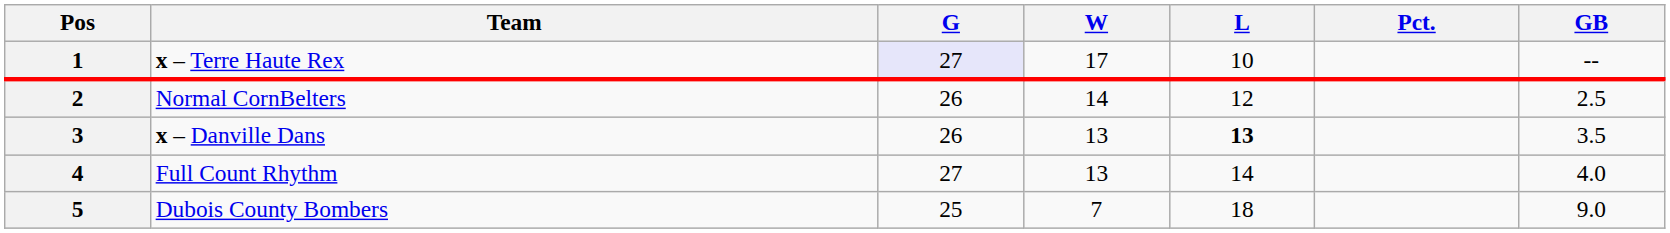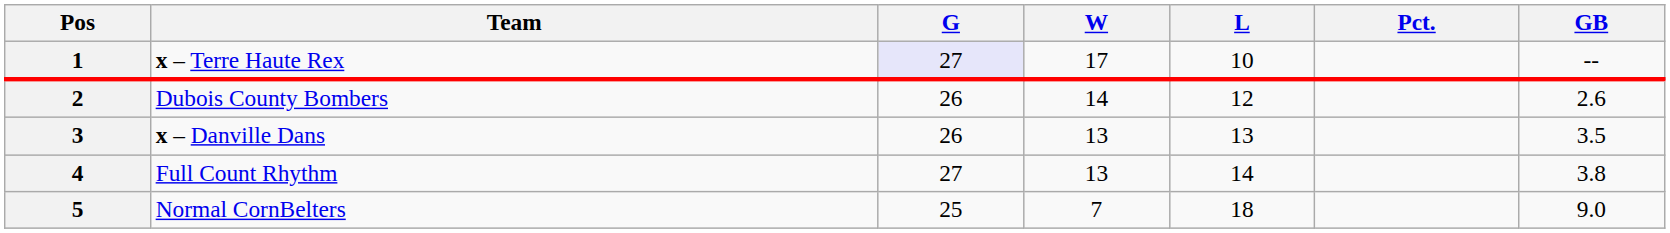2 | Team: Normal CornBelters -> Dubois County Bombers
2 | GB: 2.5 -> 2.6
3 | L: bold -> normal
4 | GB: 4.0 -> 3.8
5 | Team: Dubois County Bombers -> Normal CornBelters
